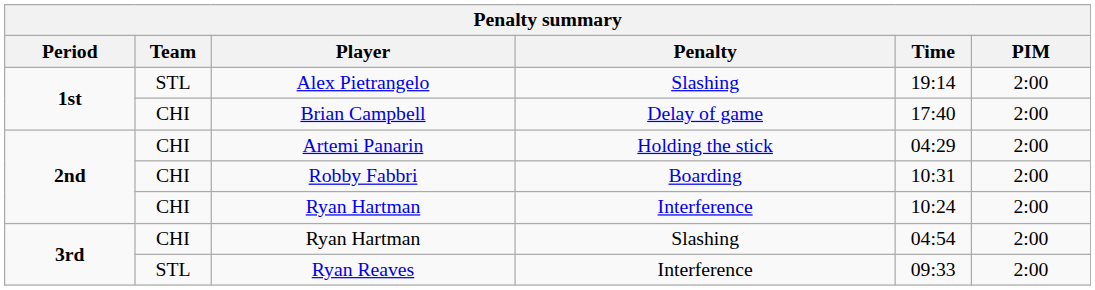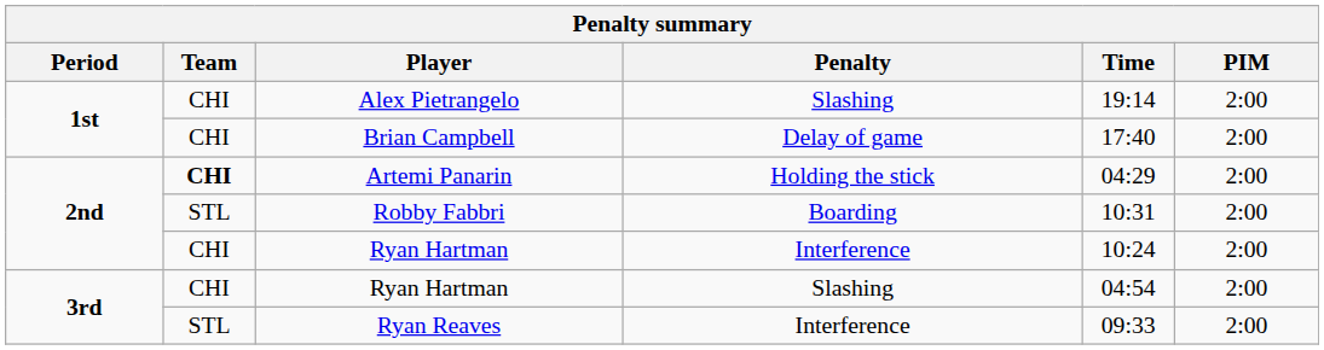Alex Pietrangelo | Team: STL -> CHI
Artemi Panarin | Team: normal -> bold
Robby Fabbri | Team: CHI -> STL
